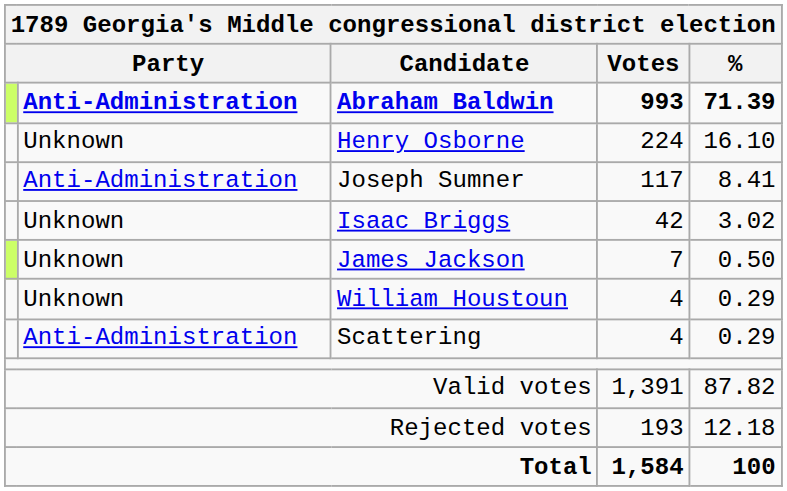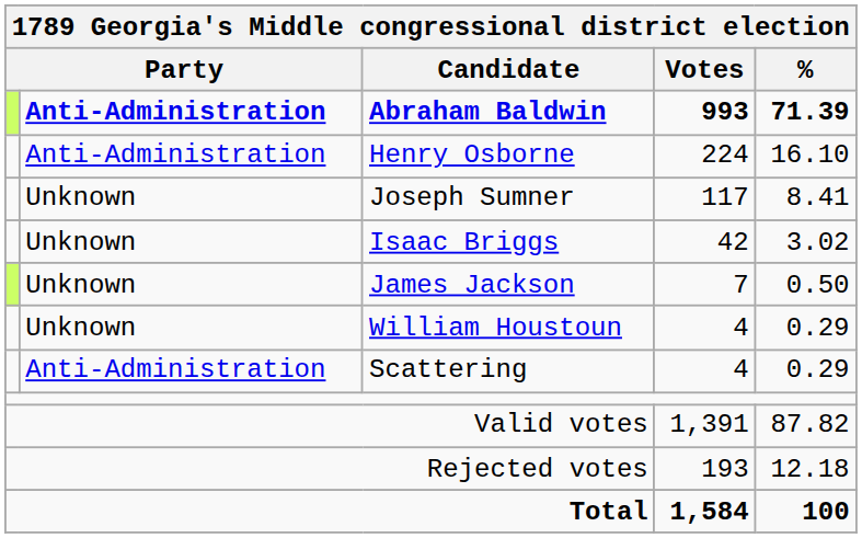Henry Osborne | column 2: Unknown -> Anti-Administration
Joseph Sumner | column 2: Anti-Administration -> Unknown
